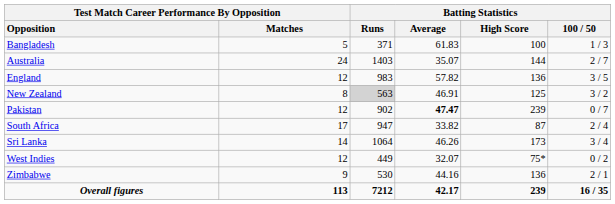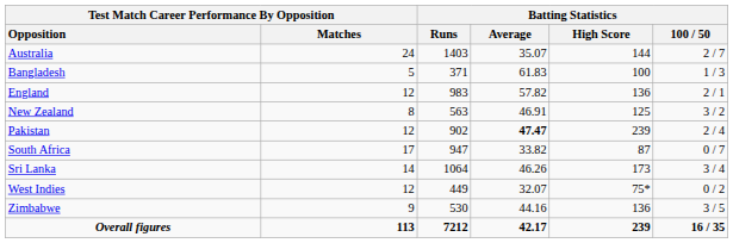rows swapped: Australia <-> Bangladesh
England | Batting Statistics / 100 / 50: 3 / 5 -> 2 / 1
New Zealand | Batting Statistics / Runs: lightgrey background -> no background
Pakistan | Batting Statistics / 100 / 50: 0 / 7 -> 2 / 4
South Africa | Batting Statistics / 100 / 50: 2 / 4 -> 0 / 7
Zimbabwe | Batting Statistics / 100 / 50: 2 / 1 -> 3 / 5
